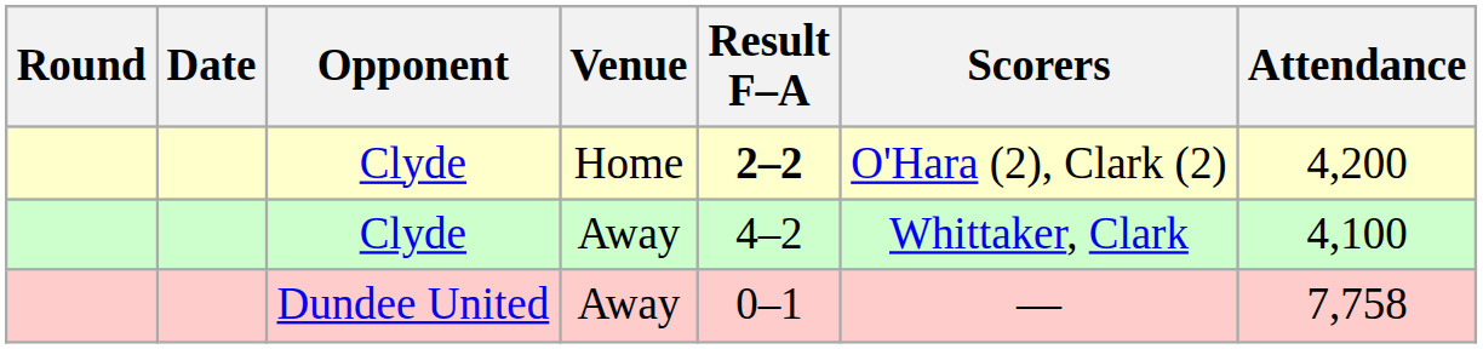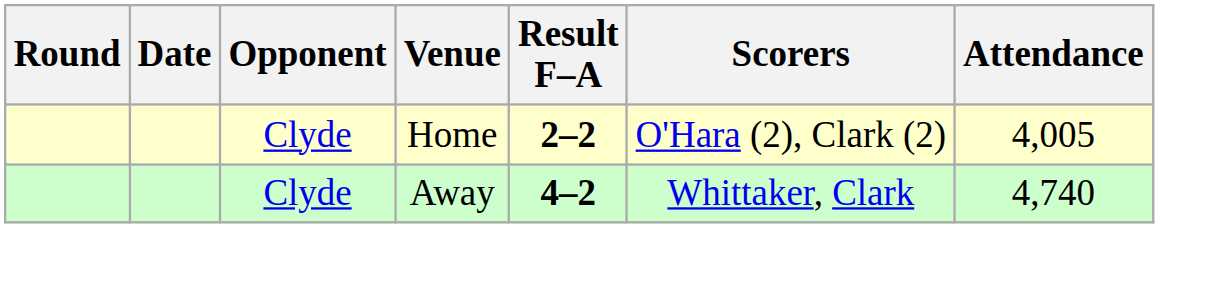Clyde / Home | Attendance: 4,200 -> 4,005
Clyde / Away | Result F–A: normal -> bold
Clyde / Away | Attendance: 4,100 -> 4,740
- row: Dundee United | Away | 0–1 | — | 7,758
